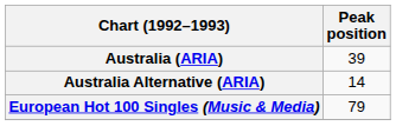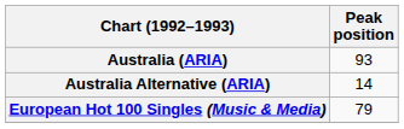Australia (ARIA) | Peak position: 39 -> 93
